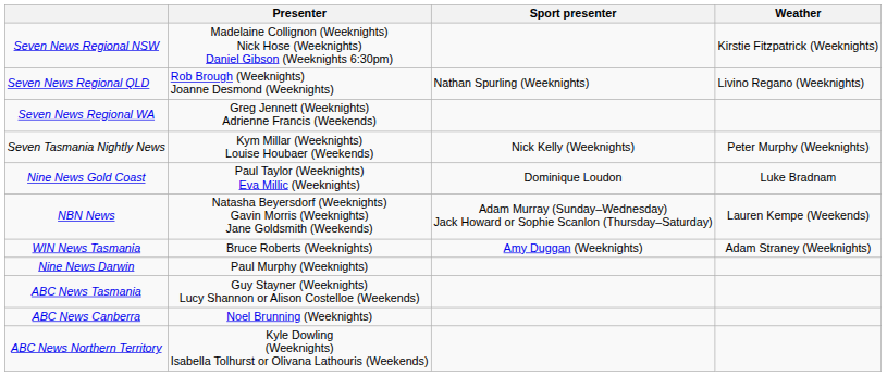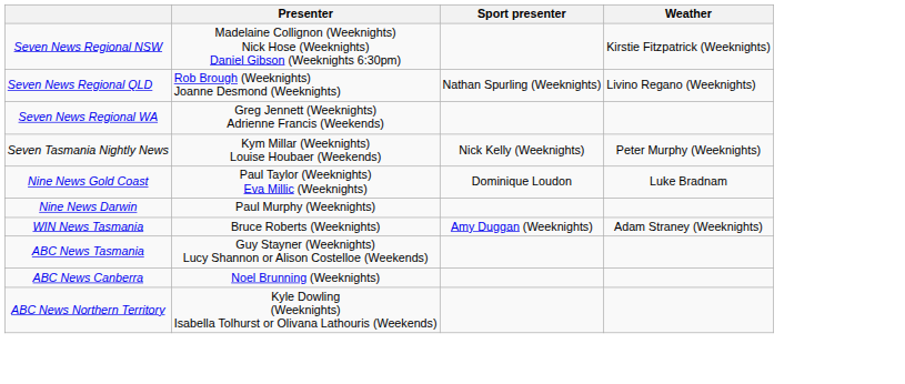- row: NBN News | Natasha Beyersdorf (Weeknights) Gavin Morris (Weeknights) Jane Goldsmith (Weekends) | Adam Murray (Sunday–Wednesday) Jack Howard or Sophie Scanlon (Thursday–Saturday) | Lauren Kempe (Weekends)
rows swapped: WIN News Tasmania <-> Nine News Darwin
